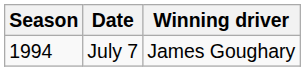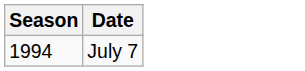- column: Winning driver | James Goughary
